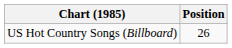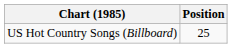US Hot Country Songs (Billboard) | Position: 26 -> 25
